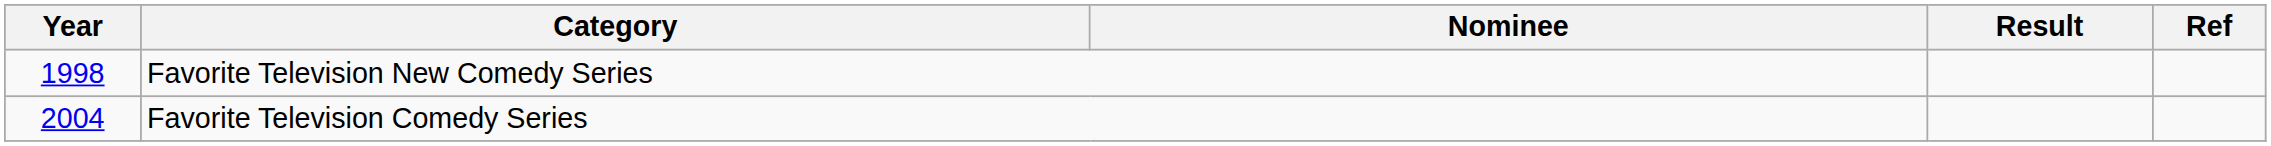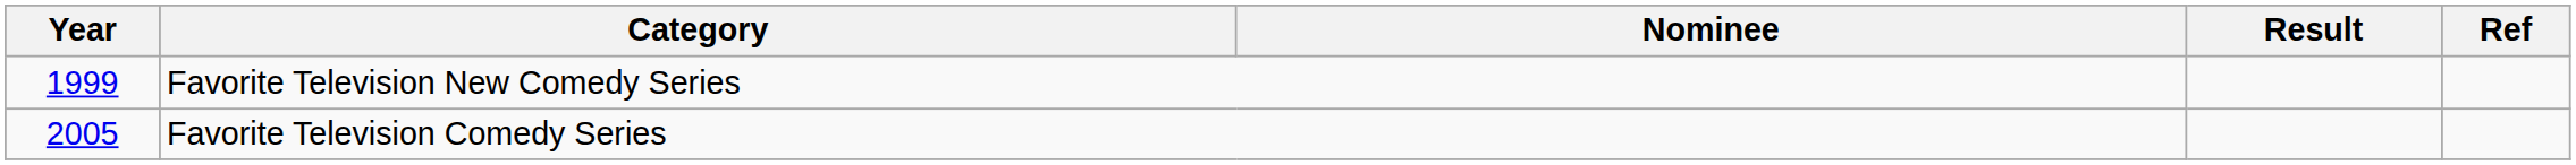Favorite Television New Comedy Series | Year: 1998 -> 1999
Favorite Television Comedy Series | Year: 2004 -> 2005
